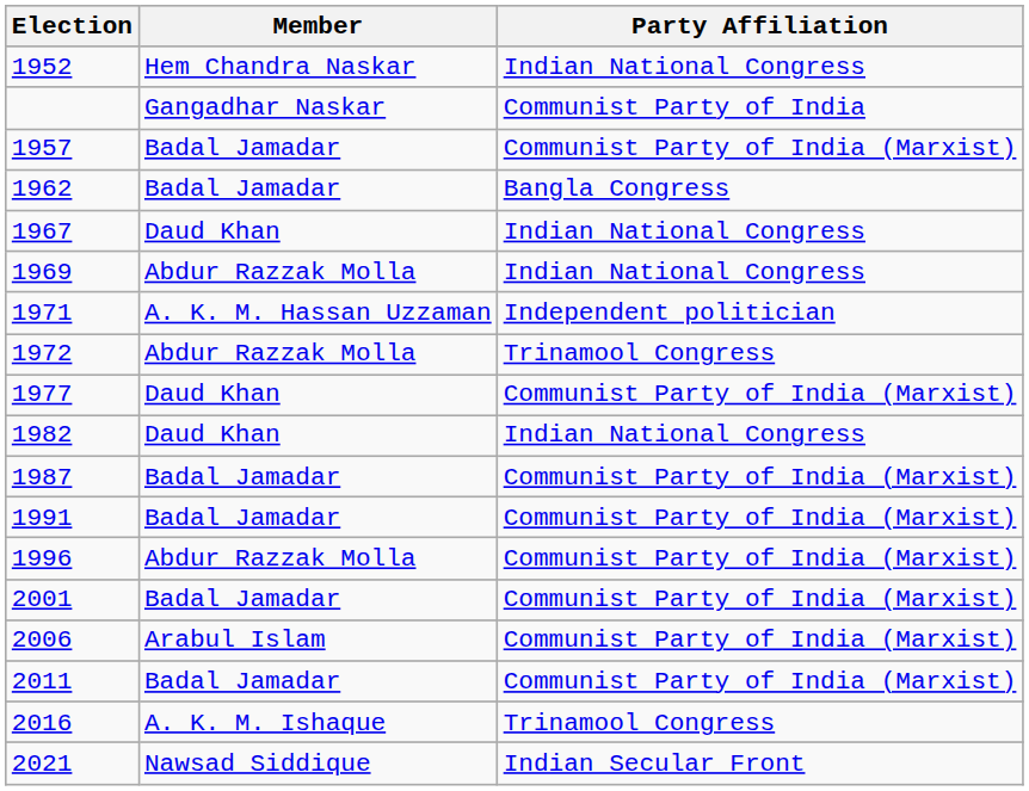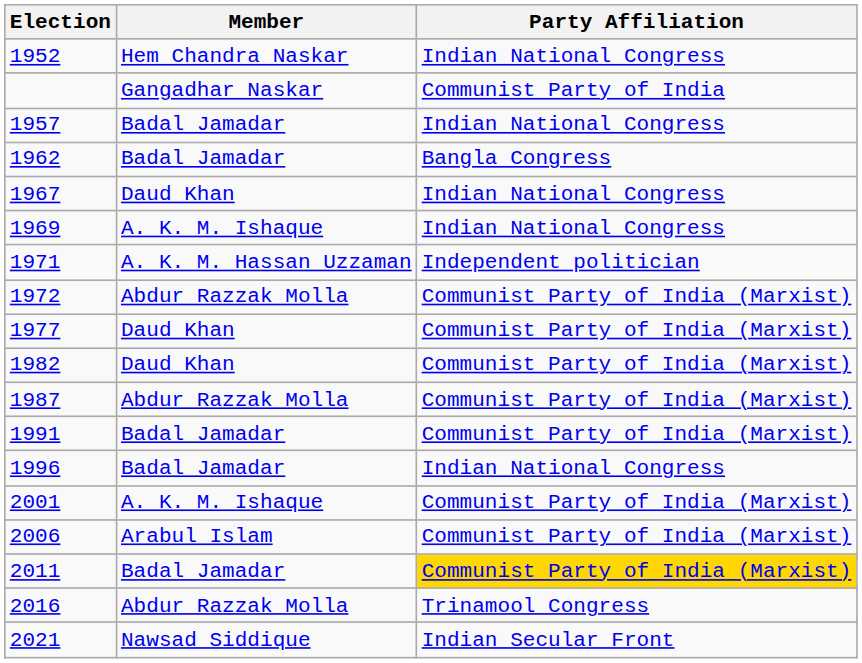1957 | Party Affiliation: Communist Party of India (Marxist) -> Indian National Congress
1969 | Member: Abdur Razzak Molla -> A. K. M. Ishaque
1972 | Party Affiliation: Trinamool Congress -> Communist Party of India (Marxist)
1982 | Party Affiliation: Indian National Congress -> Communist Party of India (Marxist)
1987 | Member: Badal Jamadar -> Abdur Razzak Molla
1996 | Member: Abdur Razzak Molla -> Badal Jamadar
1996 | Party Affiliation: Communist Party of India (Marxist) -> Indian National Congress
2001 | Member: Badal Jamadar -> A. K. M. Ishaque
2011 | Party Affiliation: no background -> gold background
2016 | Member: A. K. M. Ishaque -> Abdur Razzak Molla
